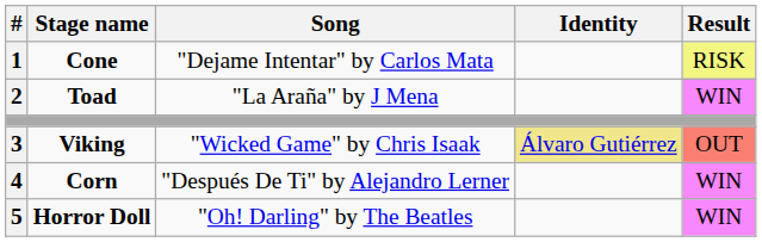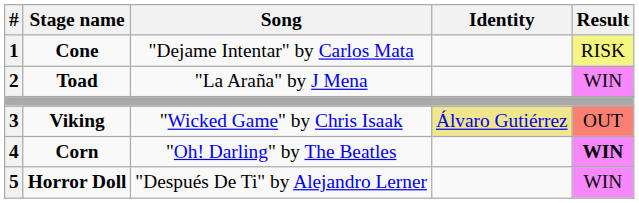Corn | Song: "Después De Ti" by Alejandro Lerner -> "Oh! Darling" by The Beatles
Corn | Result: normal -> bold
Horror Doll | Song: "Oh! Darling" by The Beatles -> "Después De Ti" by Alejandro Lerner
